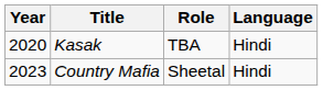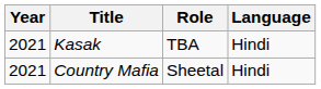Kasak | Year: 2020 -> 2021
Country Mafia | Year: 2023 -> 2021
